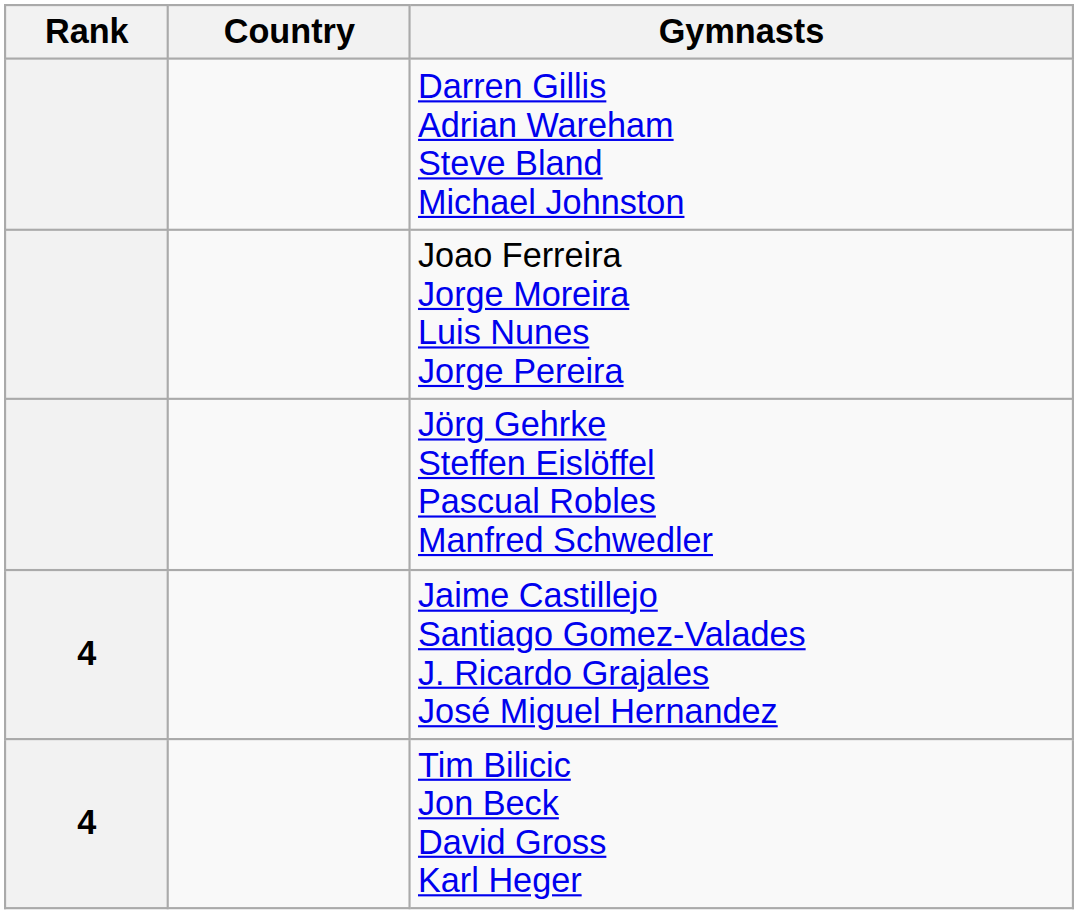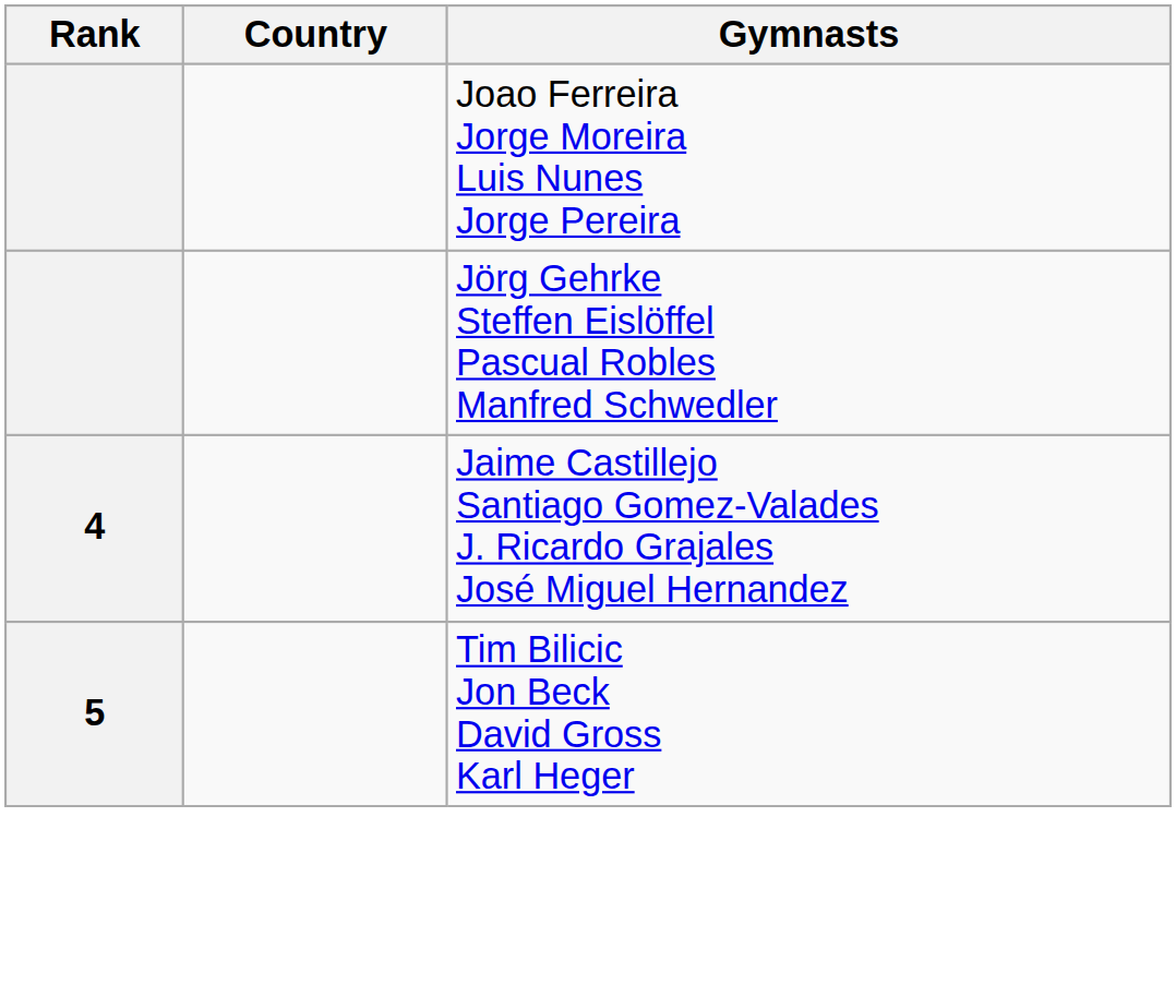- row: Darren Gillis Adrian Wareham Steve Bland Michael Johnston
Tim Bilicic Jon Beck David Gross Karl Heger | Rank: 4 -> 5
